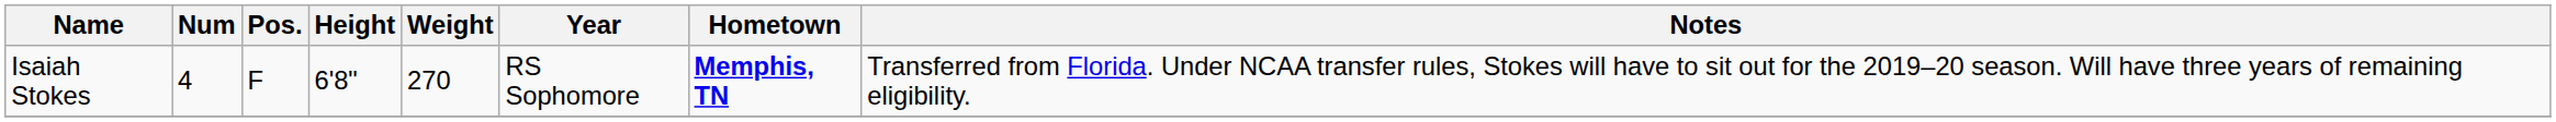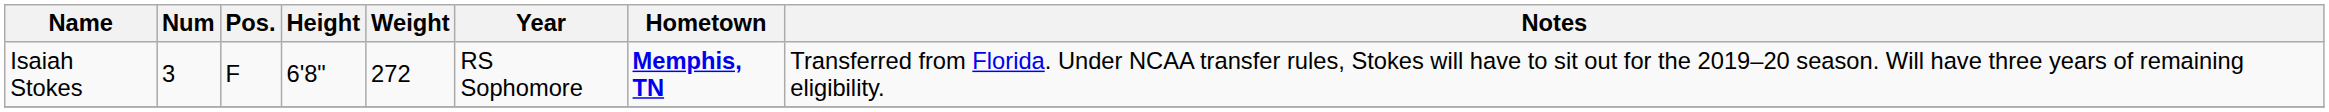Isaiah Stokes | Num: 4 -> 3
Isaiah Stokes | Weight: 270 -> 272
